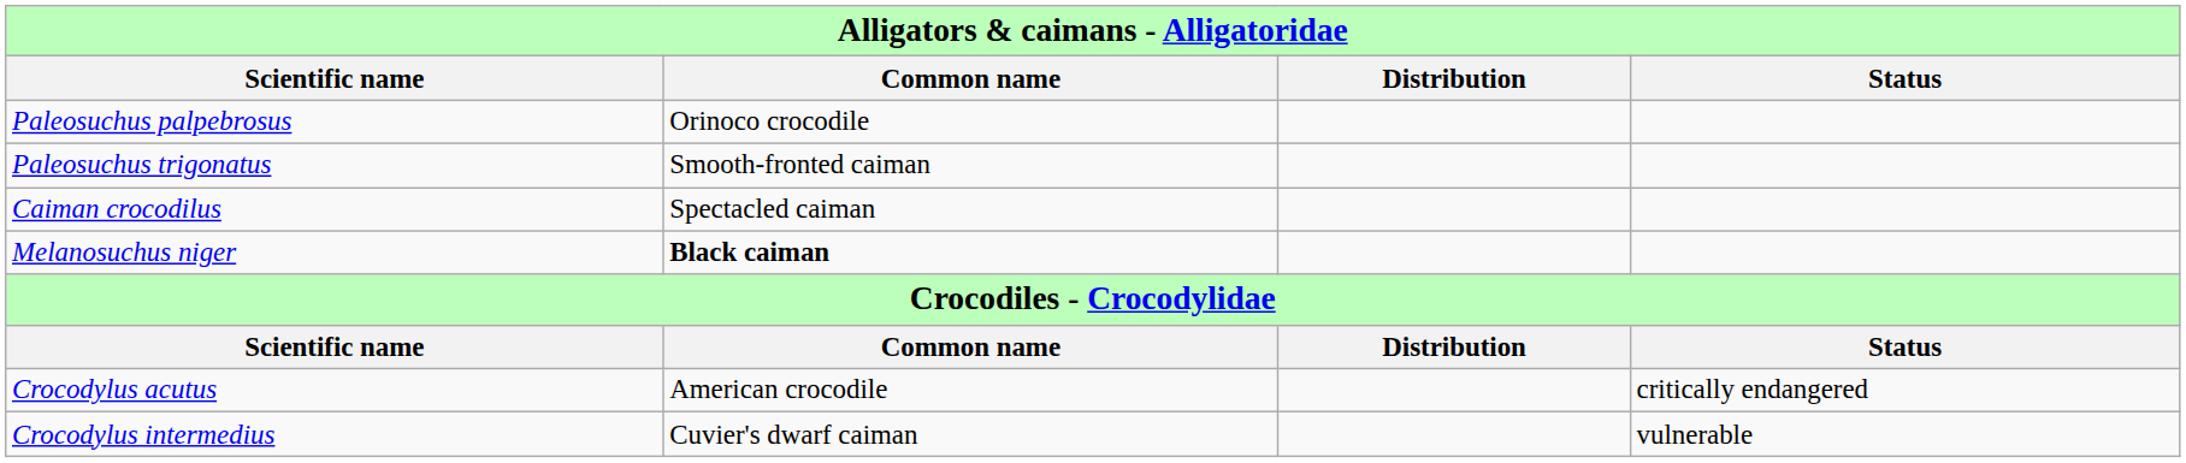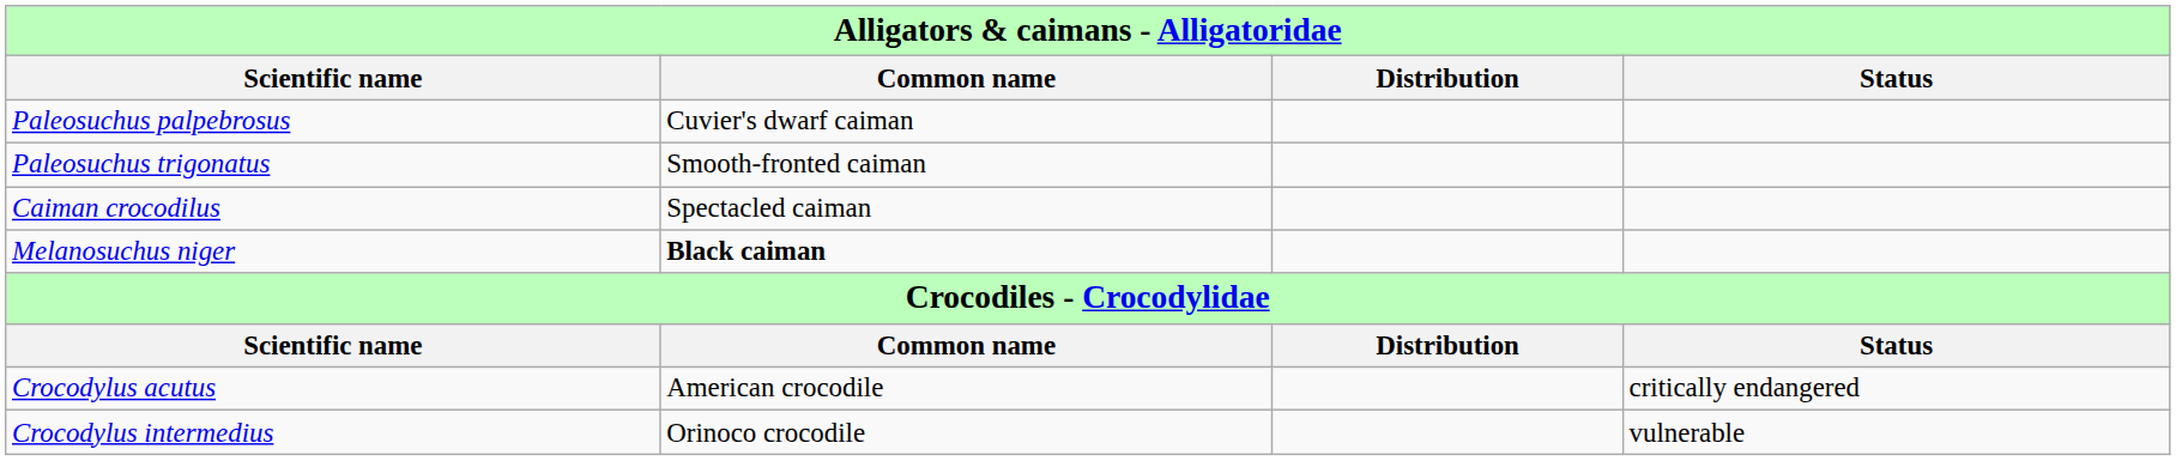Paleosuchus palpebrosus | column 2: Orinoco crocodile -> Cuvier's dwarf caiman
Crocodylus intermedius | column 2: Cuvier's dwarf caiman -> Orinoco crocodile
